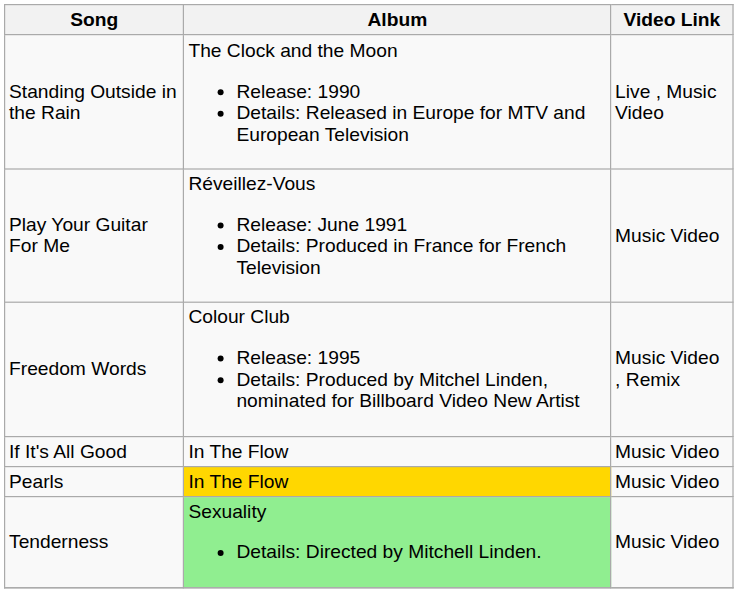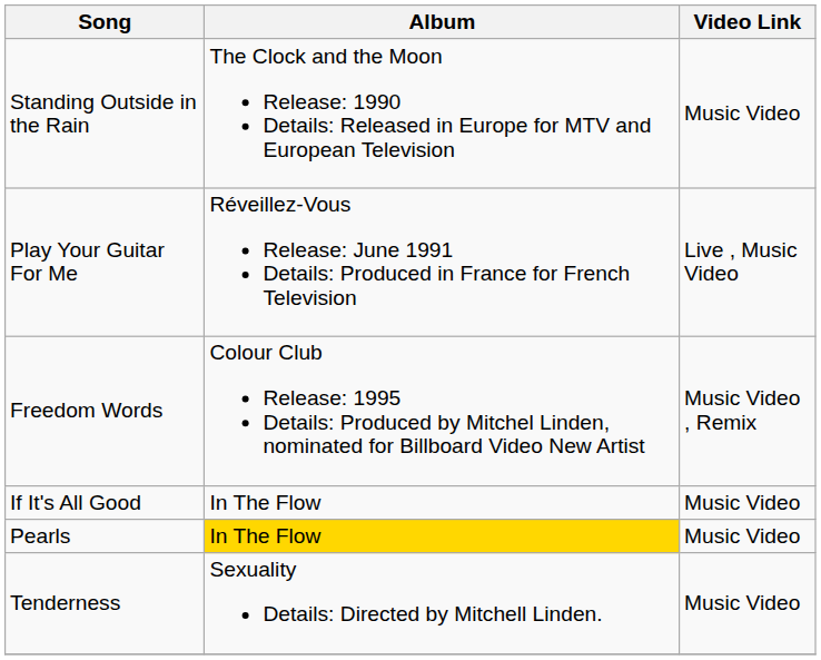Standing Outside in the Rain | Video Link: Live , Music Video -> Music Video
Play Your Guitar For Me | Video Link: Music Video -> Live , Music Video
Tenderness | Album: lightgreen background -> no background
